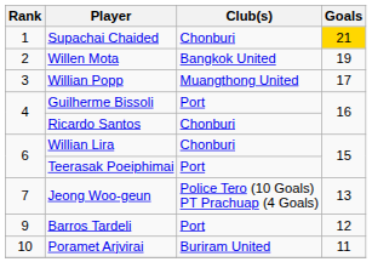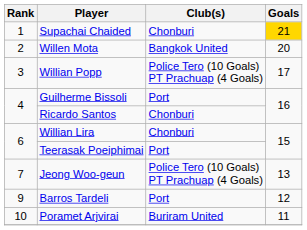Willen Mota | Goals: 19 -> 20
Willian Popp | Club(s): Muangthong United -> Police Tero (10 Goals) PT Prachuap (4 Goals)
